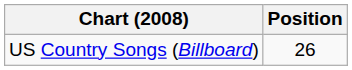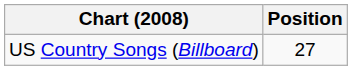US Country Songs (Billboard) | Position: 26 -> 27
